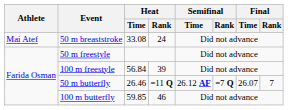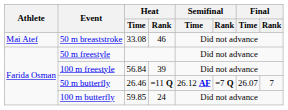50 m breaststroke | Heat / Rank: 24 -> 46
100 m butterfly | Heat / Rank: 46 -> 24
